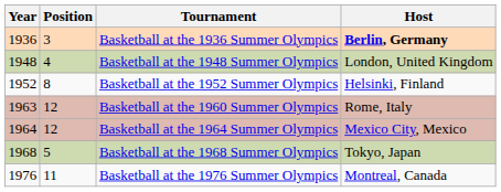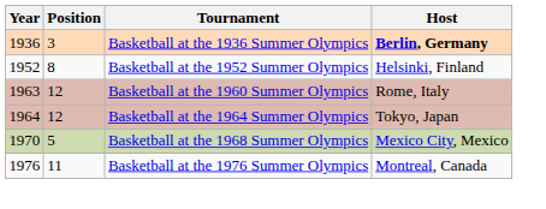- row: 1948 | 4 | Basketball at the 1948 Summer Olympics | London, United Kingdom
Basketball at the 1964 Summer Olympics | Host: Mexico City, Mexico -> Tokyo, Japan
Basketball at the 1968 Summer Olympics | Year: 1968 -> 1970
Basketball at the 1968 Summer Olympics | Host: Tokyo, Japan -> Mexico City, Mexico
